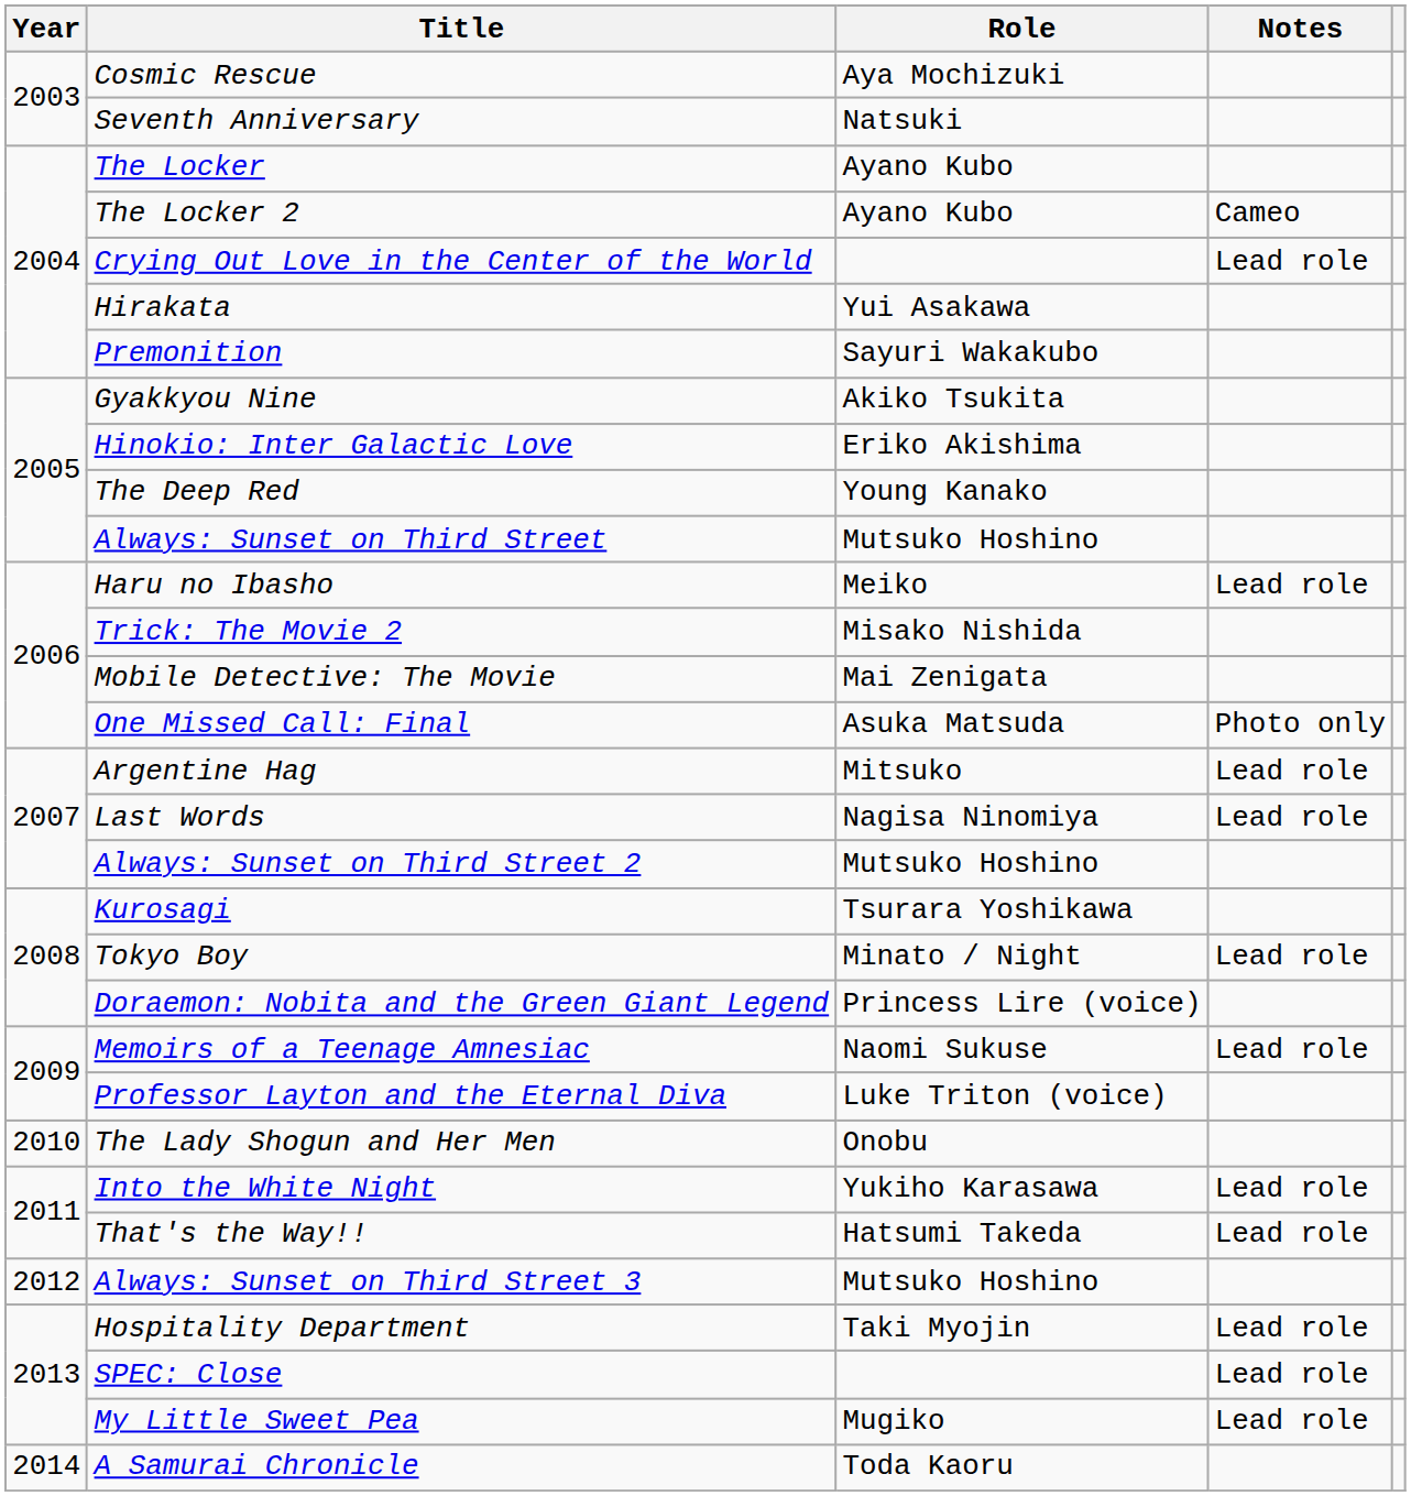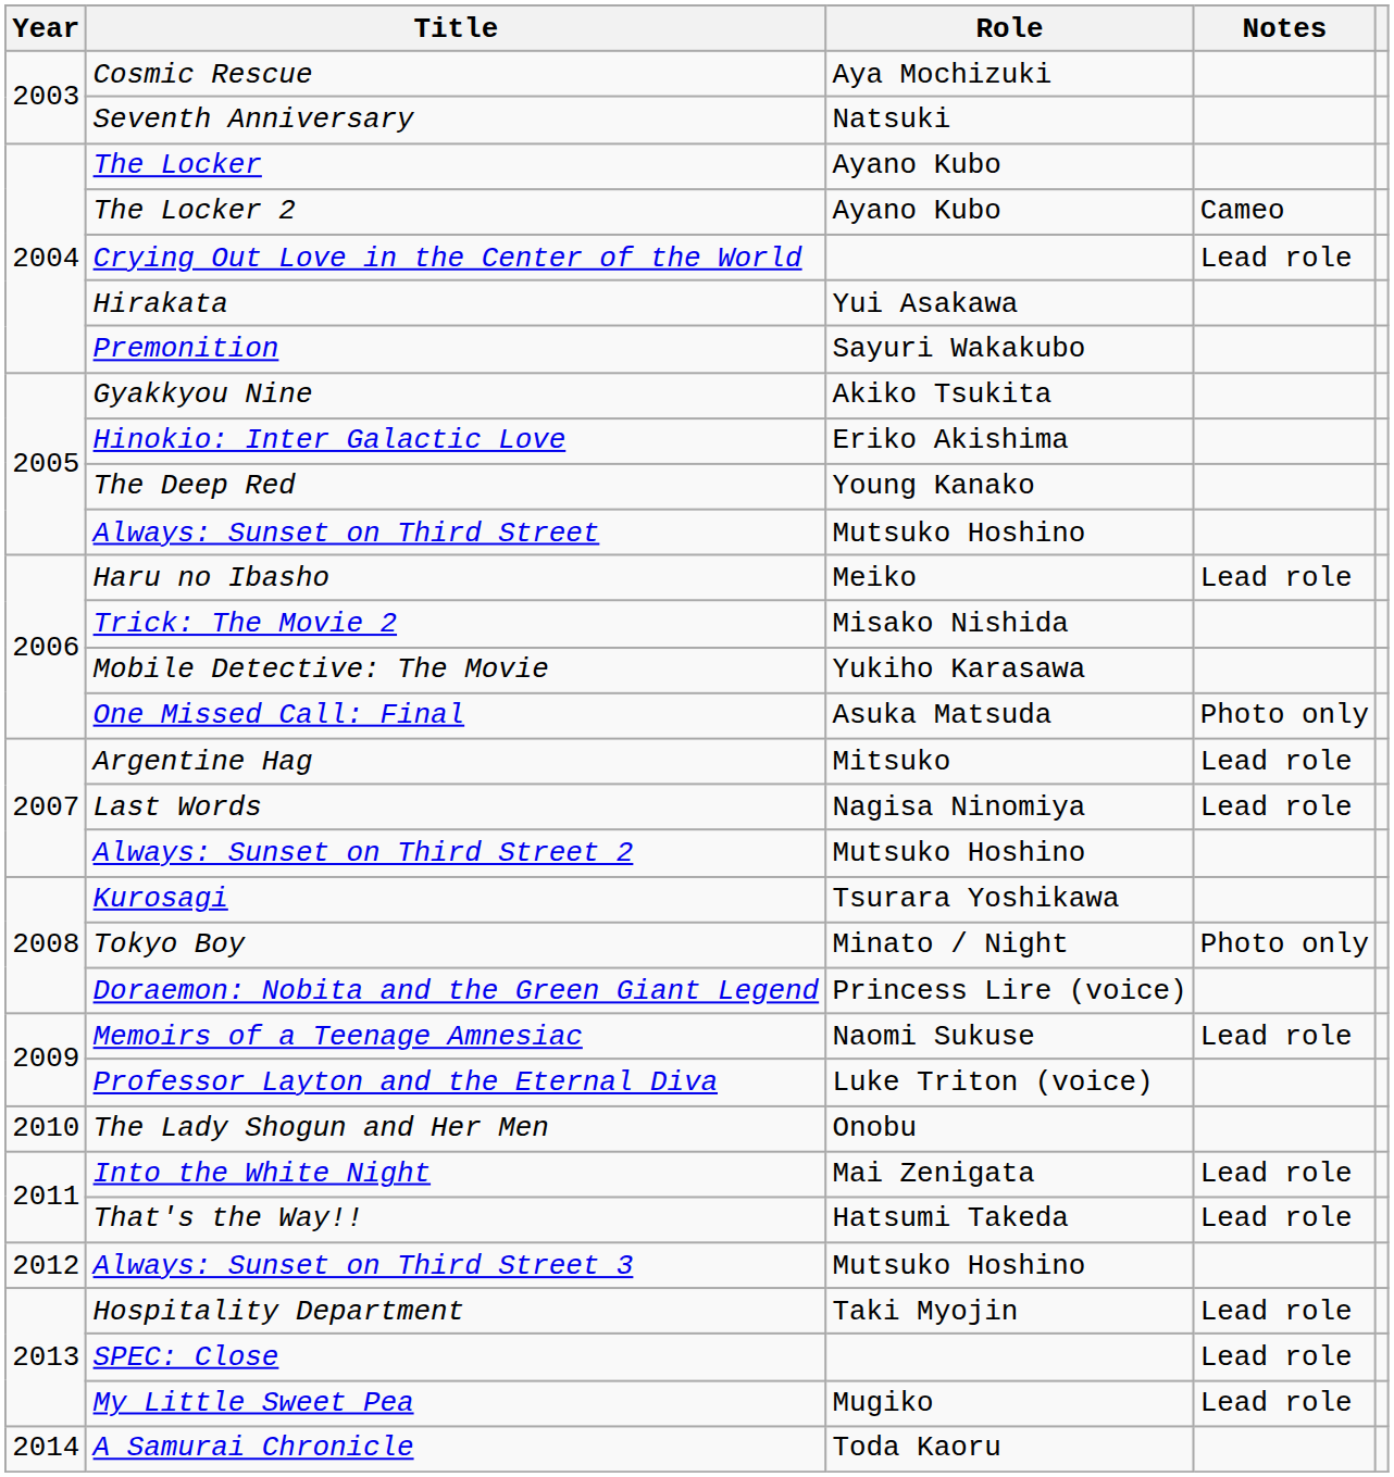Mobile Detective: The Movie | Role: Mai Zenigata -> Yukiho Karasawa
Tokyo Boy | Notes: Lead role -> Photo only
Into the White Night | Role: Yukiho Karasawa -> Mai Zenigata
